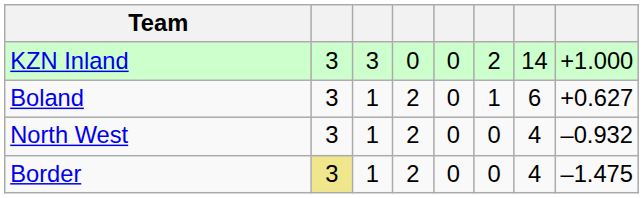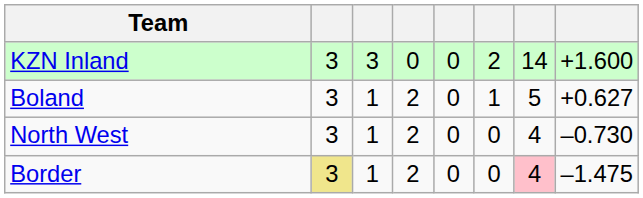KZN Inland | column 8: +1.000 -> +1.600
Boland | column 7: 6 -> 5
North West | column 8: –0.932 -> –0.730
Border | column 7: no background -> pink background
